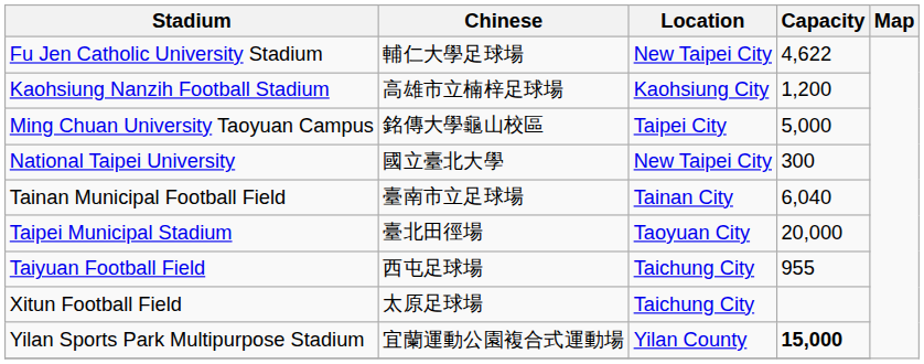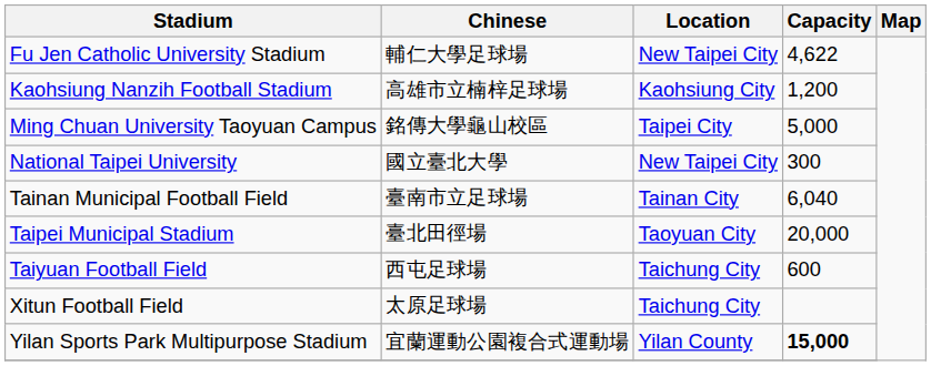Taiyuan Football Field | Capacity: 955 -> 600
